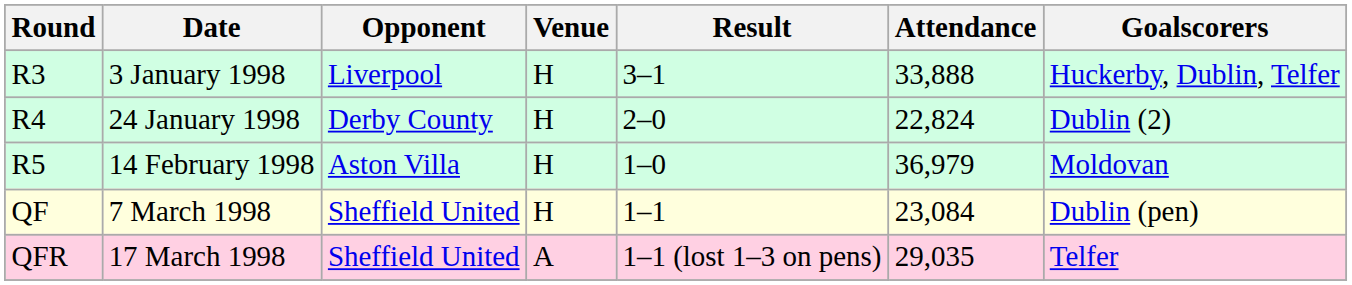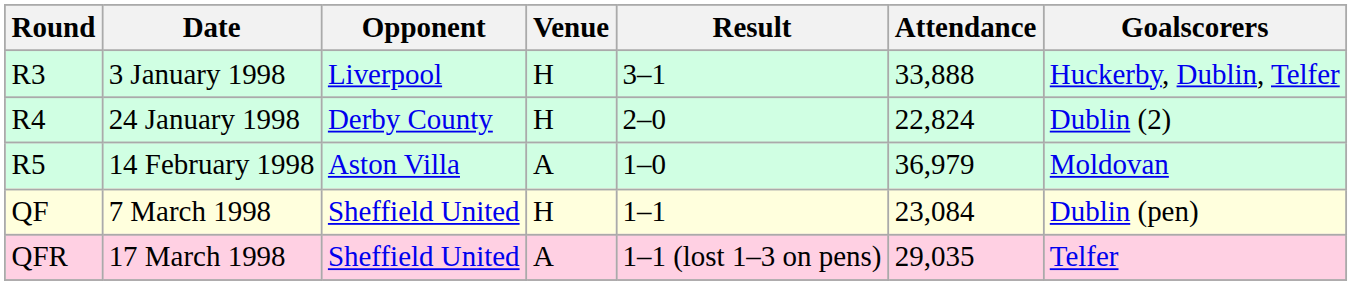14 February 1998 | Venue: H -> A
